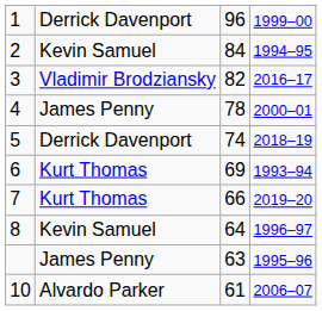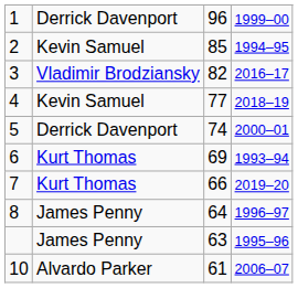2 | column 3: 84 -> 85
4 | column 2: James Penny -> Kevin Samuel
4 | column 3: 78 -> 77
4 | column 4: 2000–01 -> 2018–19
5 | column 4: 2018–19 -> 2000–01
8 | column 2: Kevin Samuel -> James Penny
